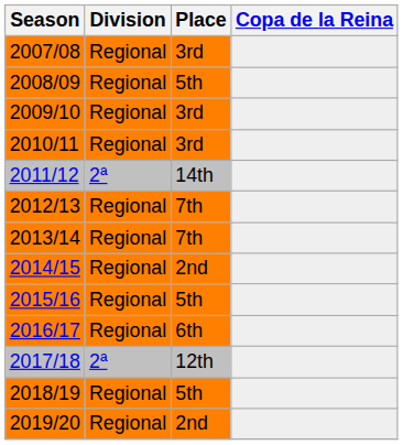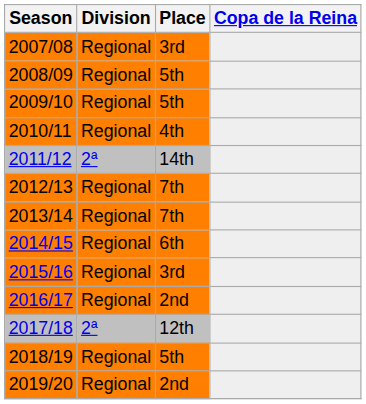2009/10 | Place: 3rd -> 5th
2010/11 | Place: 3rd -> 4th
2014/15 | Place: 2nd -> 6th
2015/16 | Place: 5th -> 3rd
2016/17 | Place: 6th -> 2nd
